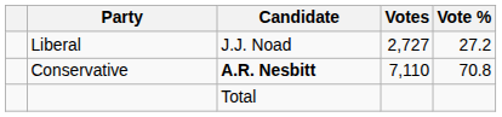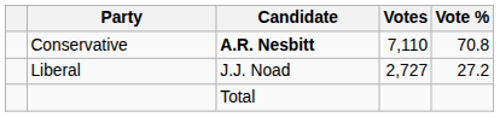rows swapped: Conservative <-> Liberal
